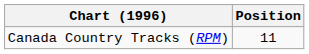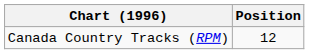Canada Country Tracks (RPM) | Position: 11 -> 12
